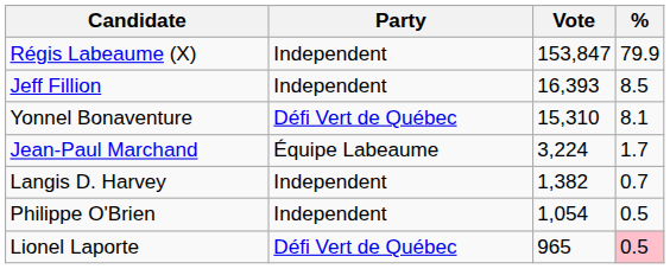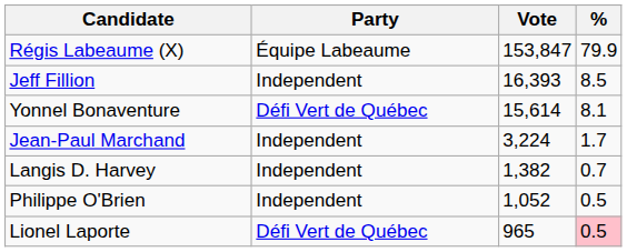Régis Labeaume (X) | Party: Independent -> Équipe Labeaume
Yonnel Bonaventure | Vote: 15,310 -> 15,614
Jean-Paul Marchand | Party: Équipe Labeaume -> Independent
Philippe O'Brien | Vote: 1,054 -> 1,052
